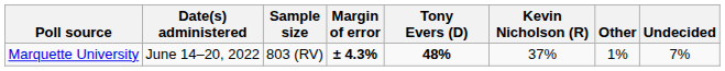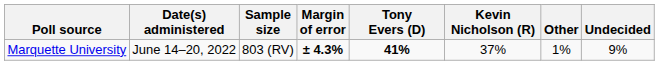Marquette University | Tony Evers (D): 48% -> 41%
Marquette University | Undecided: 7% -> 9%
